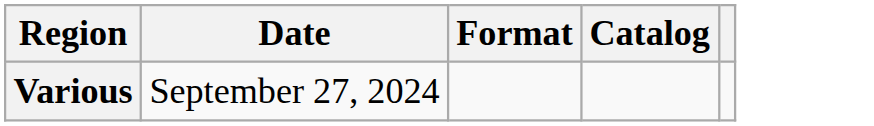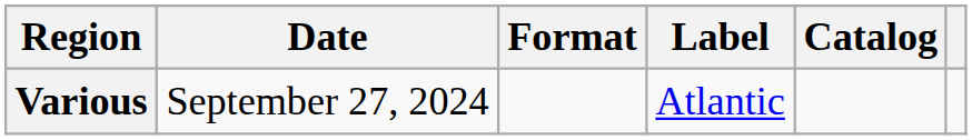+ column: Label | Atlantic
